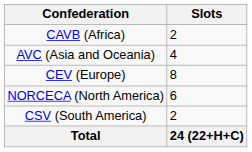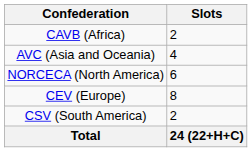rows swapped: CEV (Europe) <-> NORCECA (North America)
